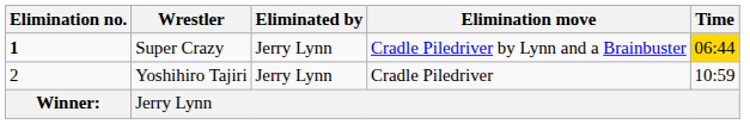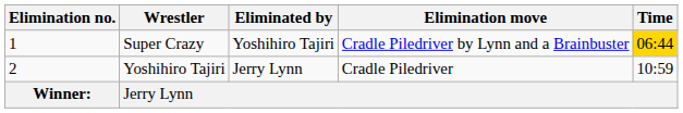Super Crazy | Elimination no.: bold -> normal
Super Crazy | Eliminated by: Jerry Lynn -> Yoshihiro Tajiri
